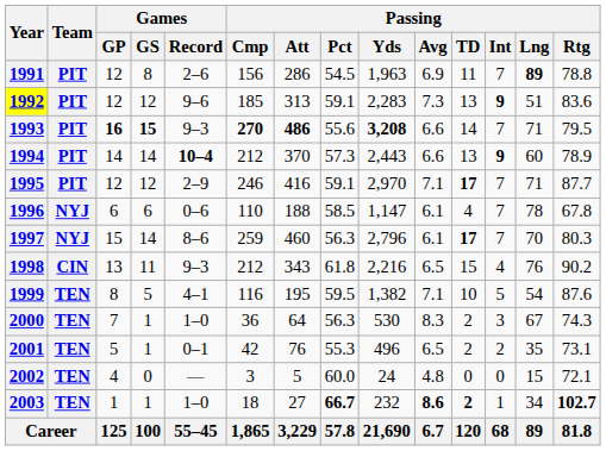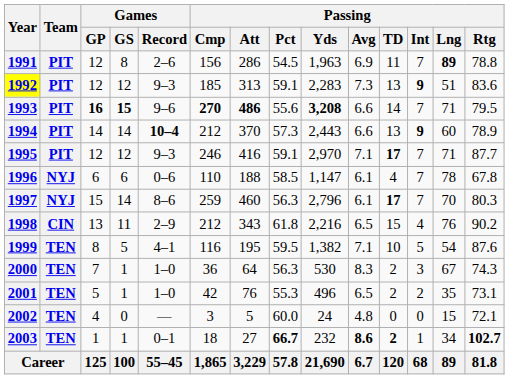1992 | Games / Record: 9–6 -> 9–3
1993 | Games / Record: 9–3 -> 9–6
1995 | Games / Record: 2–9 -> 9–3
1998 | Games / Record: 9–3 -> 2–9
2001 | Games / Record: 0–1 -> 1–0
2003 | Games / Record: 1–0 -> 0–1
